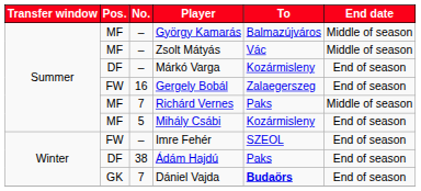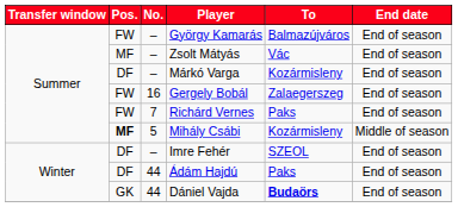György Kamarás | Pos.: MF -> FW
György Kamarás | End date: Middle of season -> End of season
Zsolt Mátyás | End date: Middle of season -> End of season
Richárd Vernes | Pos.: MF -> FW
Richárd Vernes | End date: Middle of season -> End of season
Mihály Csábi | Pos.: normal -> bold
Mihály Csábi | End date: End of season -> Middle of season
Imre Fehér | Pos.: FW -> DF
Ádám Hajdú | No.: 38 -> 44
Dániel Vajda | No.: 7 -> 44
